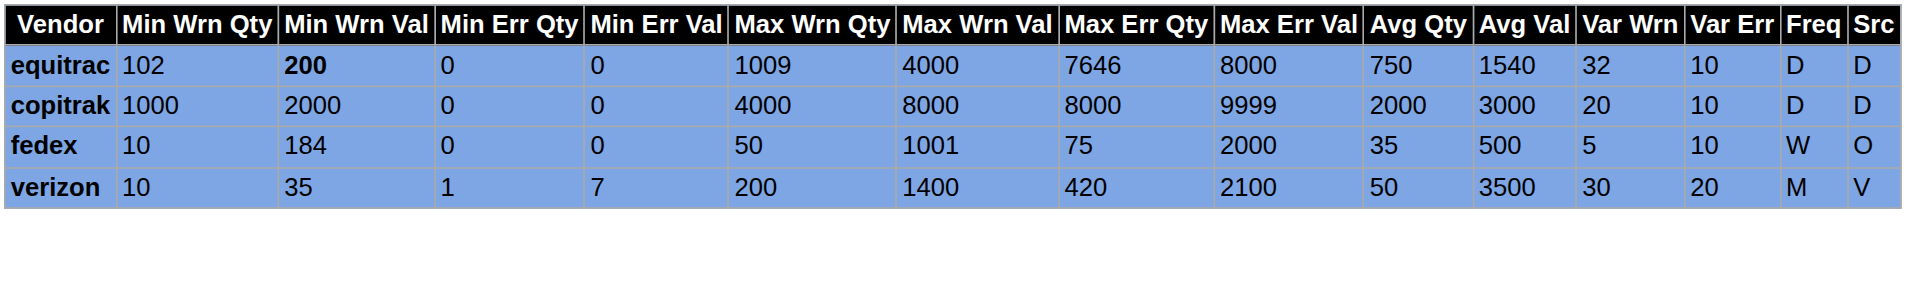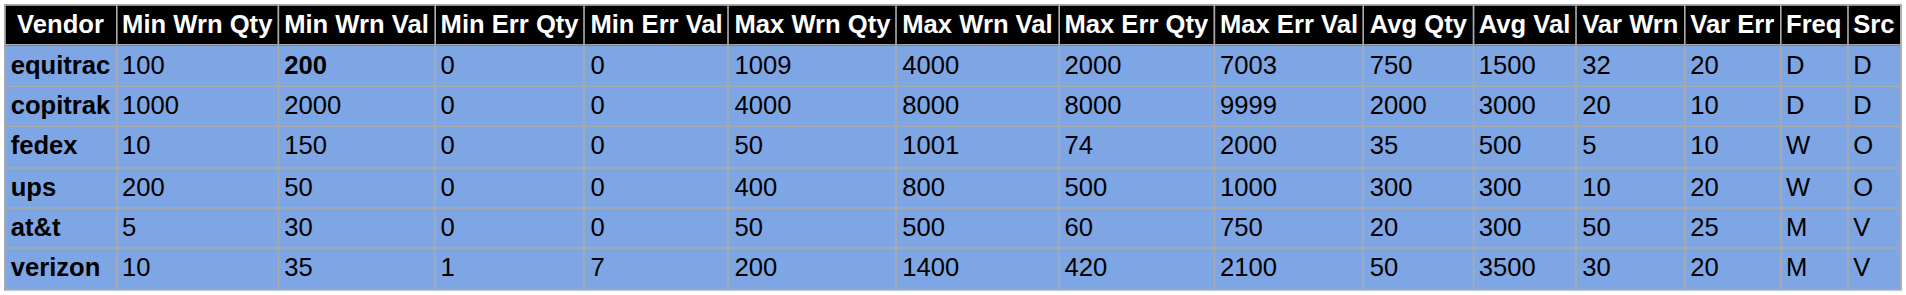equitrac | Min Wrn Qty: 102 -> 100
equitrac | Max Err Qty: 7646 -> 2000
equitrac | Max Err Val: 8000 -> 7003
equitrac | Avg Val: 1540 -> 1500
equitrac | Var Err: 10 -> 20
fedex | Min Wrn Val: 184 -> 150
fedex | Max Err Qty: 75 -> 74
+ row: ups | 200 | 50 | 0 | 0 | 400 | 800 | 500 | 1000 | 300 | 300 | 10 | 20 | W | O
+ row: at&t | 5 | 30 | 0 | 0 | 50 | 500 | 60 | 750 | 20 | 300 | 50 | 25 | M | V
